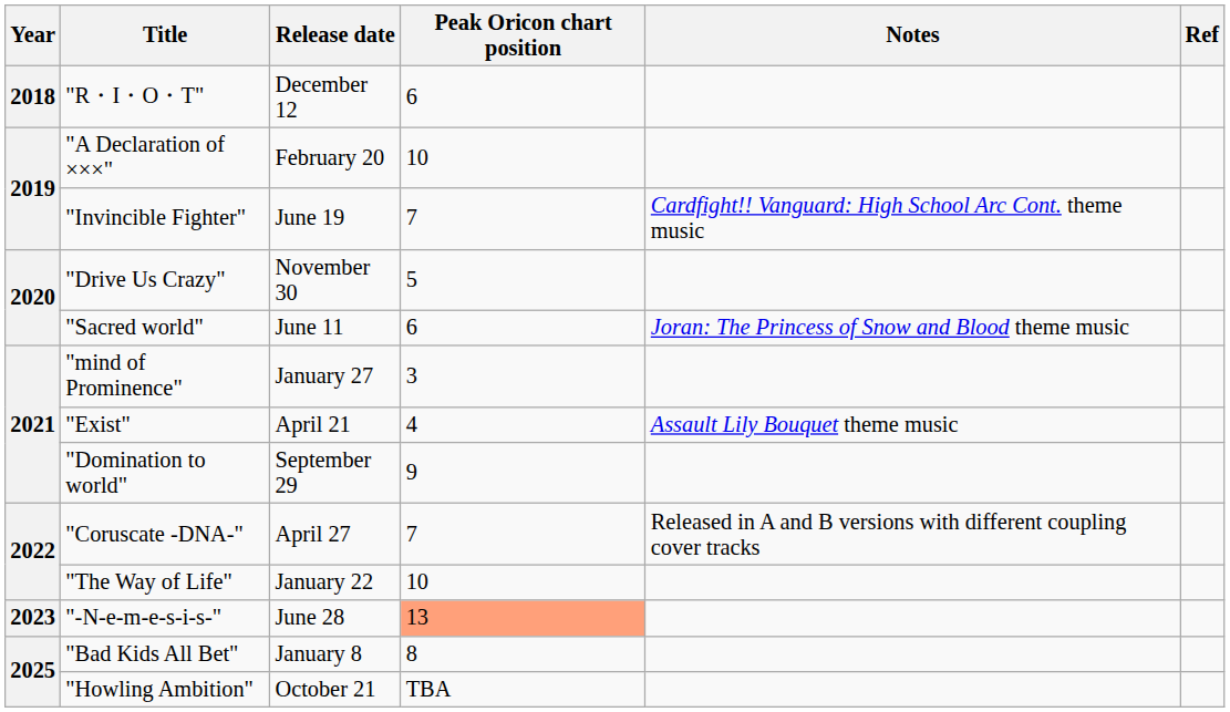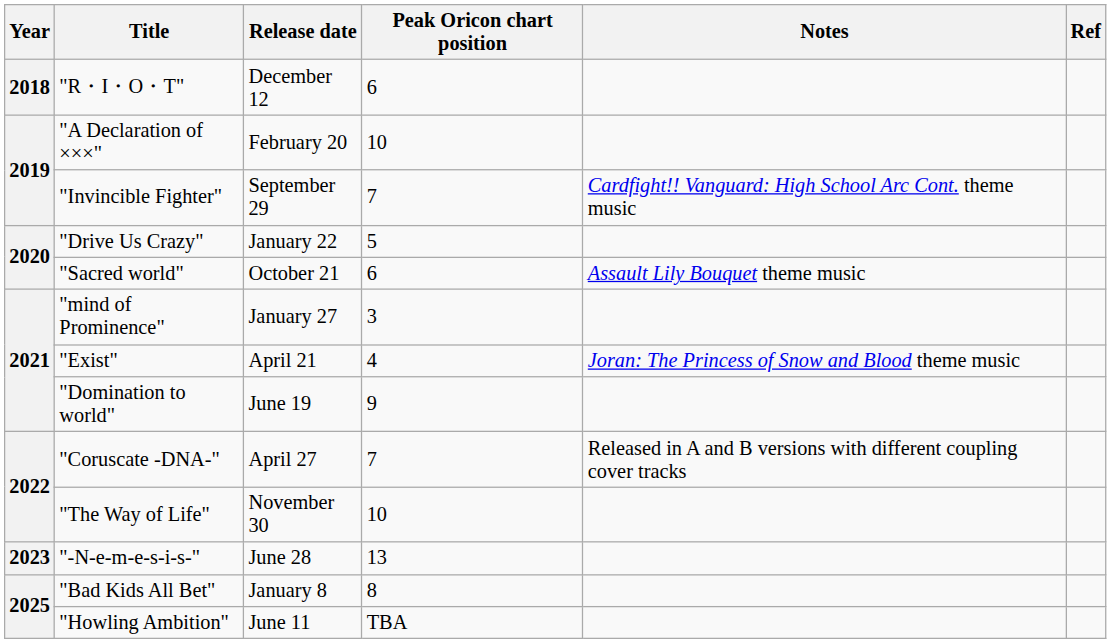"Invincible Fighter" | Release date: June 19 -> September 29
"Drive Us Crazy" | Release date: November 30 -> January 22
"Sacred world" | Release date: June 11 -> October 21
"Sacred world" | Notes: Joran: The Princess of Snow and Blood theme music -> Assault Lily Bouquet theme music
"Exist" | Notes: Assault Lily Bouquet theme music -> Joran: The Princess of Snow and Blood theme music
"Domination to world" | Release date: September 29 -> June 19
"The Way of Life" | Release date: January 22 -> November 30
"-N-e-m-e-s-i-s-" | Peak Oricon chart position: lightsalmon background -> no background
"Howling Ambition" | Release date: October 21 -> June 11
